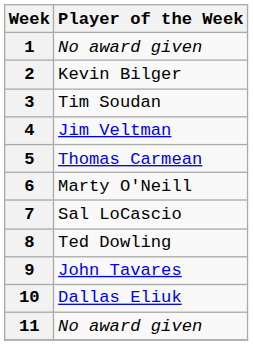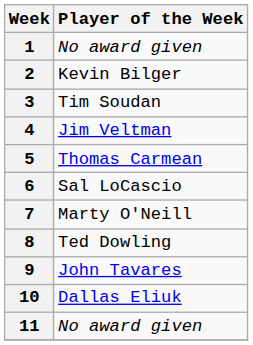6 | Player of the Week: Marty O'Neill -> Sal LoCascio
7 | Player of the Week: Sal LoCascio -> Marty O'Neill
